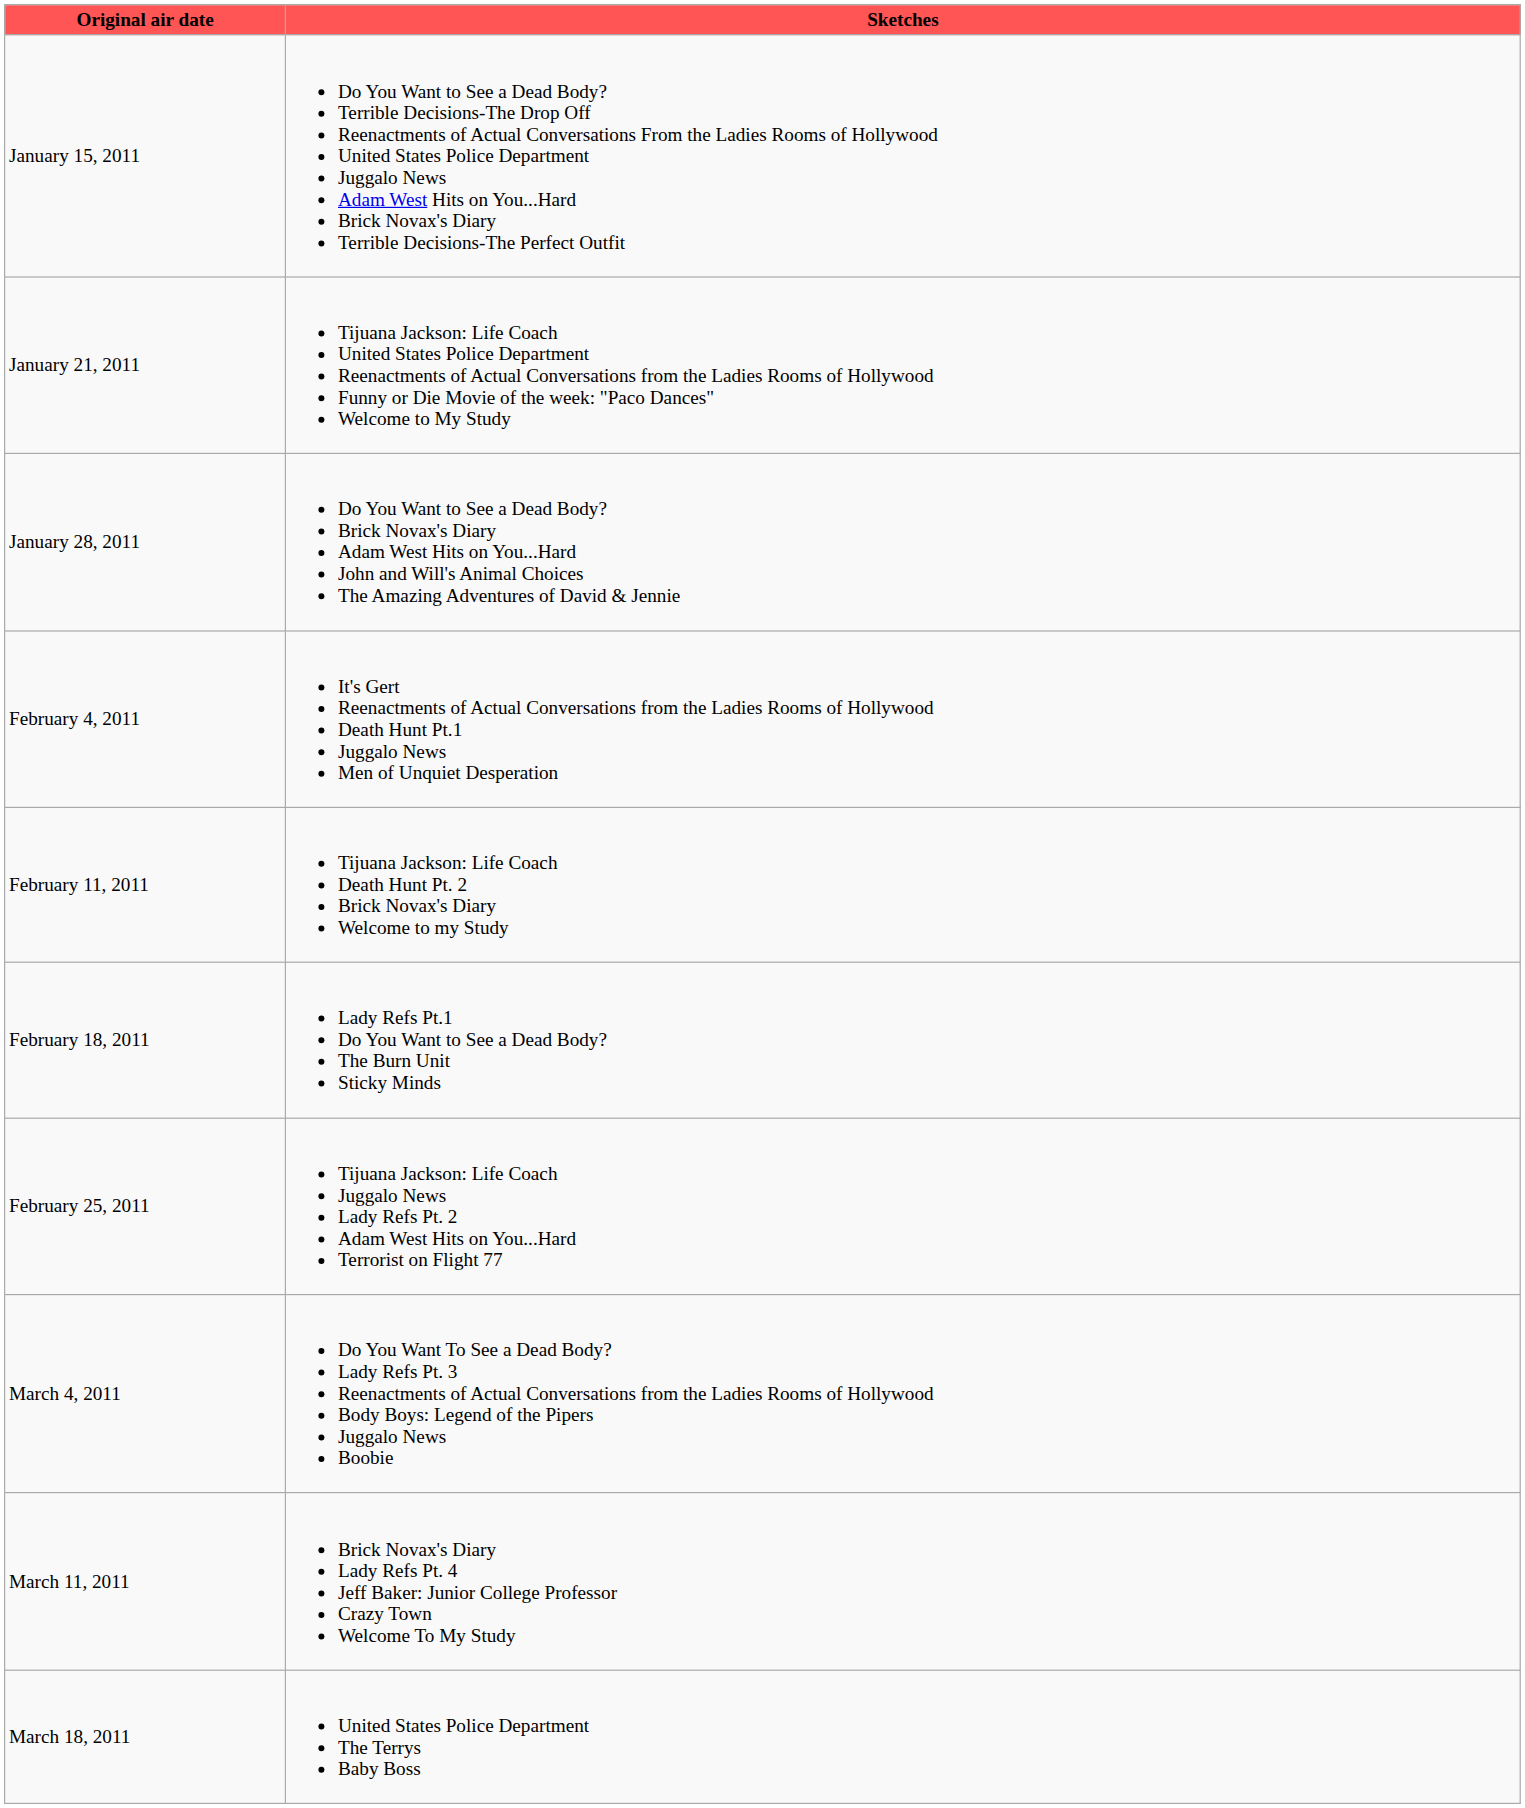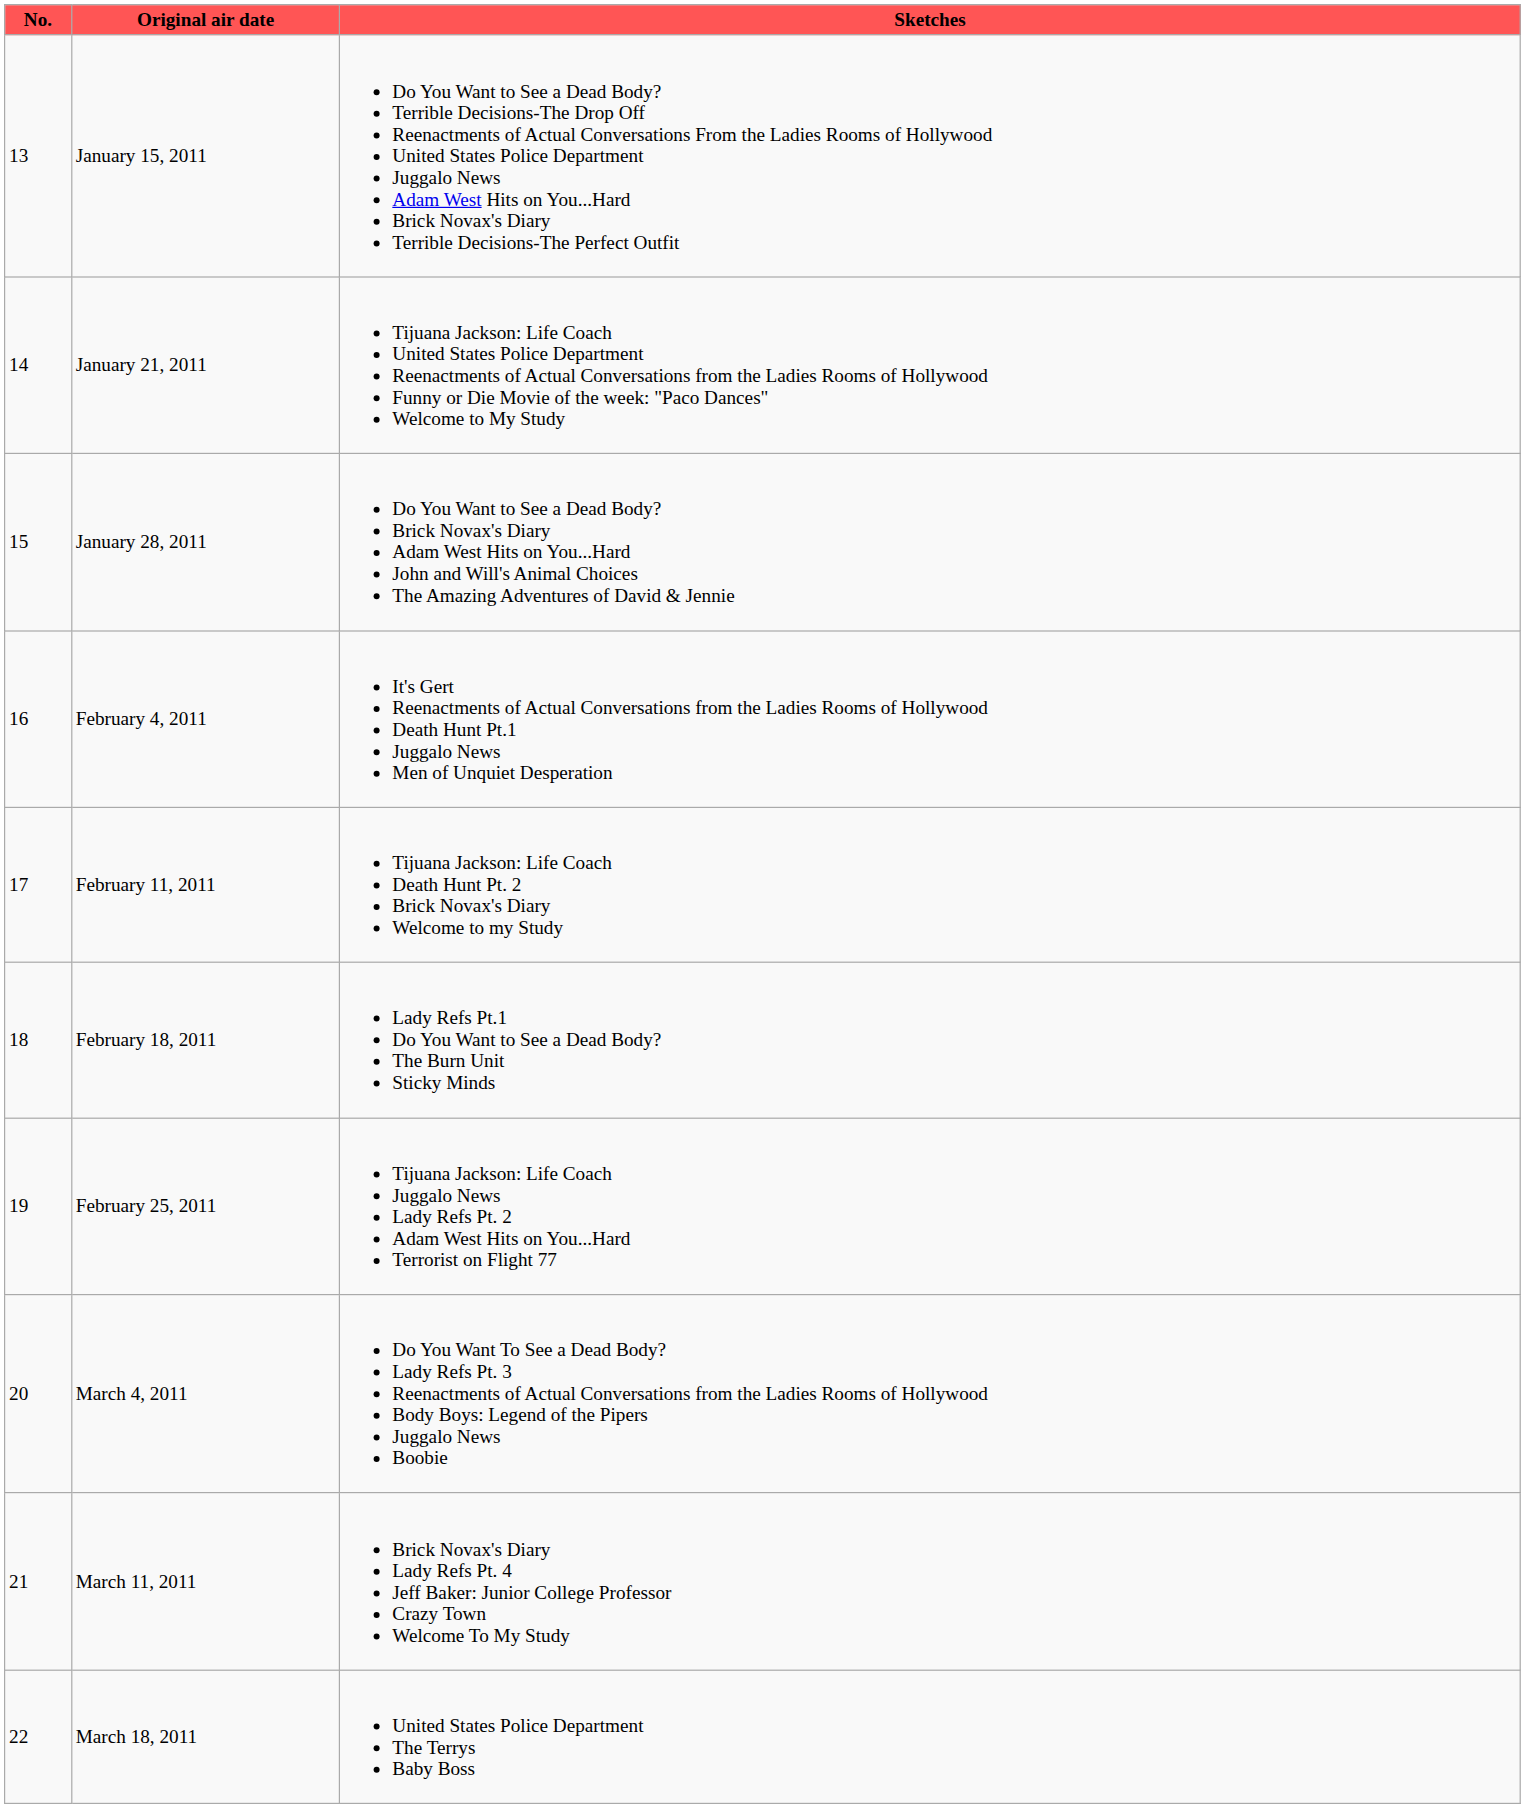+ column: No. | 13 | 14 | 15 | 16 | 17 | 18 | 19 | 20 | 21 | 22
